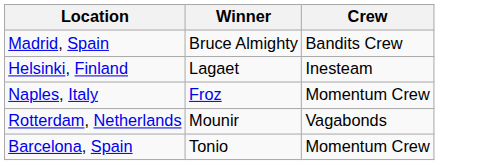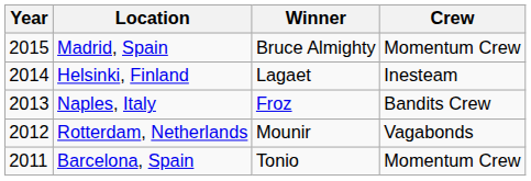+ column: Year | 2015 | 2014 | 2013 | 2012 | 2011
Madrid, Spain | Crew: Bandits Crew -> Momentum Crew
Naples, Italy | Crew: Momentum Crew -> Bandits Crew
